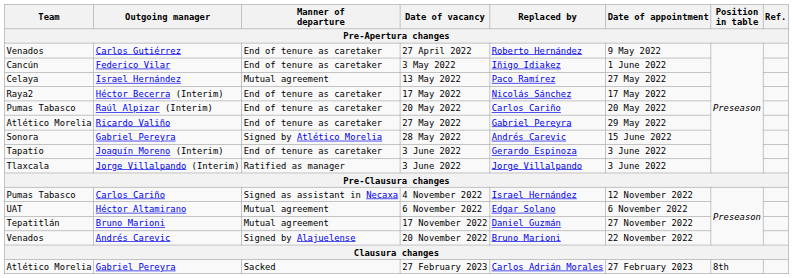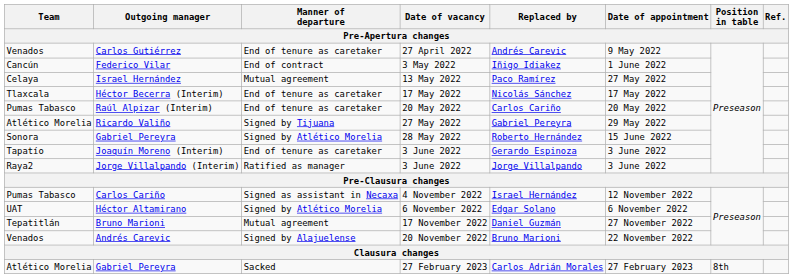Carlos Gutiérrez | Replaced by: Roberto Hernández -> Andrés Carevic
Federico Vilar | Manner of departure: End of tenure as caretaker -> End of contract
Héctor Becerra (Interim) | Team: Raya2 -> Tlaxcala
Ricardo Valiño | Manner of departure: End of tenure as caretaker -> Signed by Tijuana
Gabriel Pereyra / 28 May 2022 | Replaced by: Andrés Carevic -> Roberto Hernández
Jorge Villalpando (Interim) | Team: Tlaxcala -> Raya2
Héctor Altamirano | Manner of departure: Mutual agreement -> Signed by Atlético Morelia
